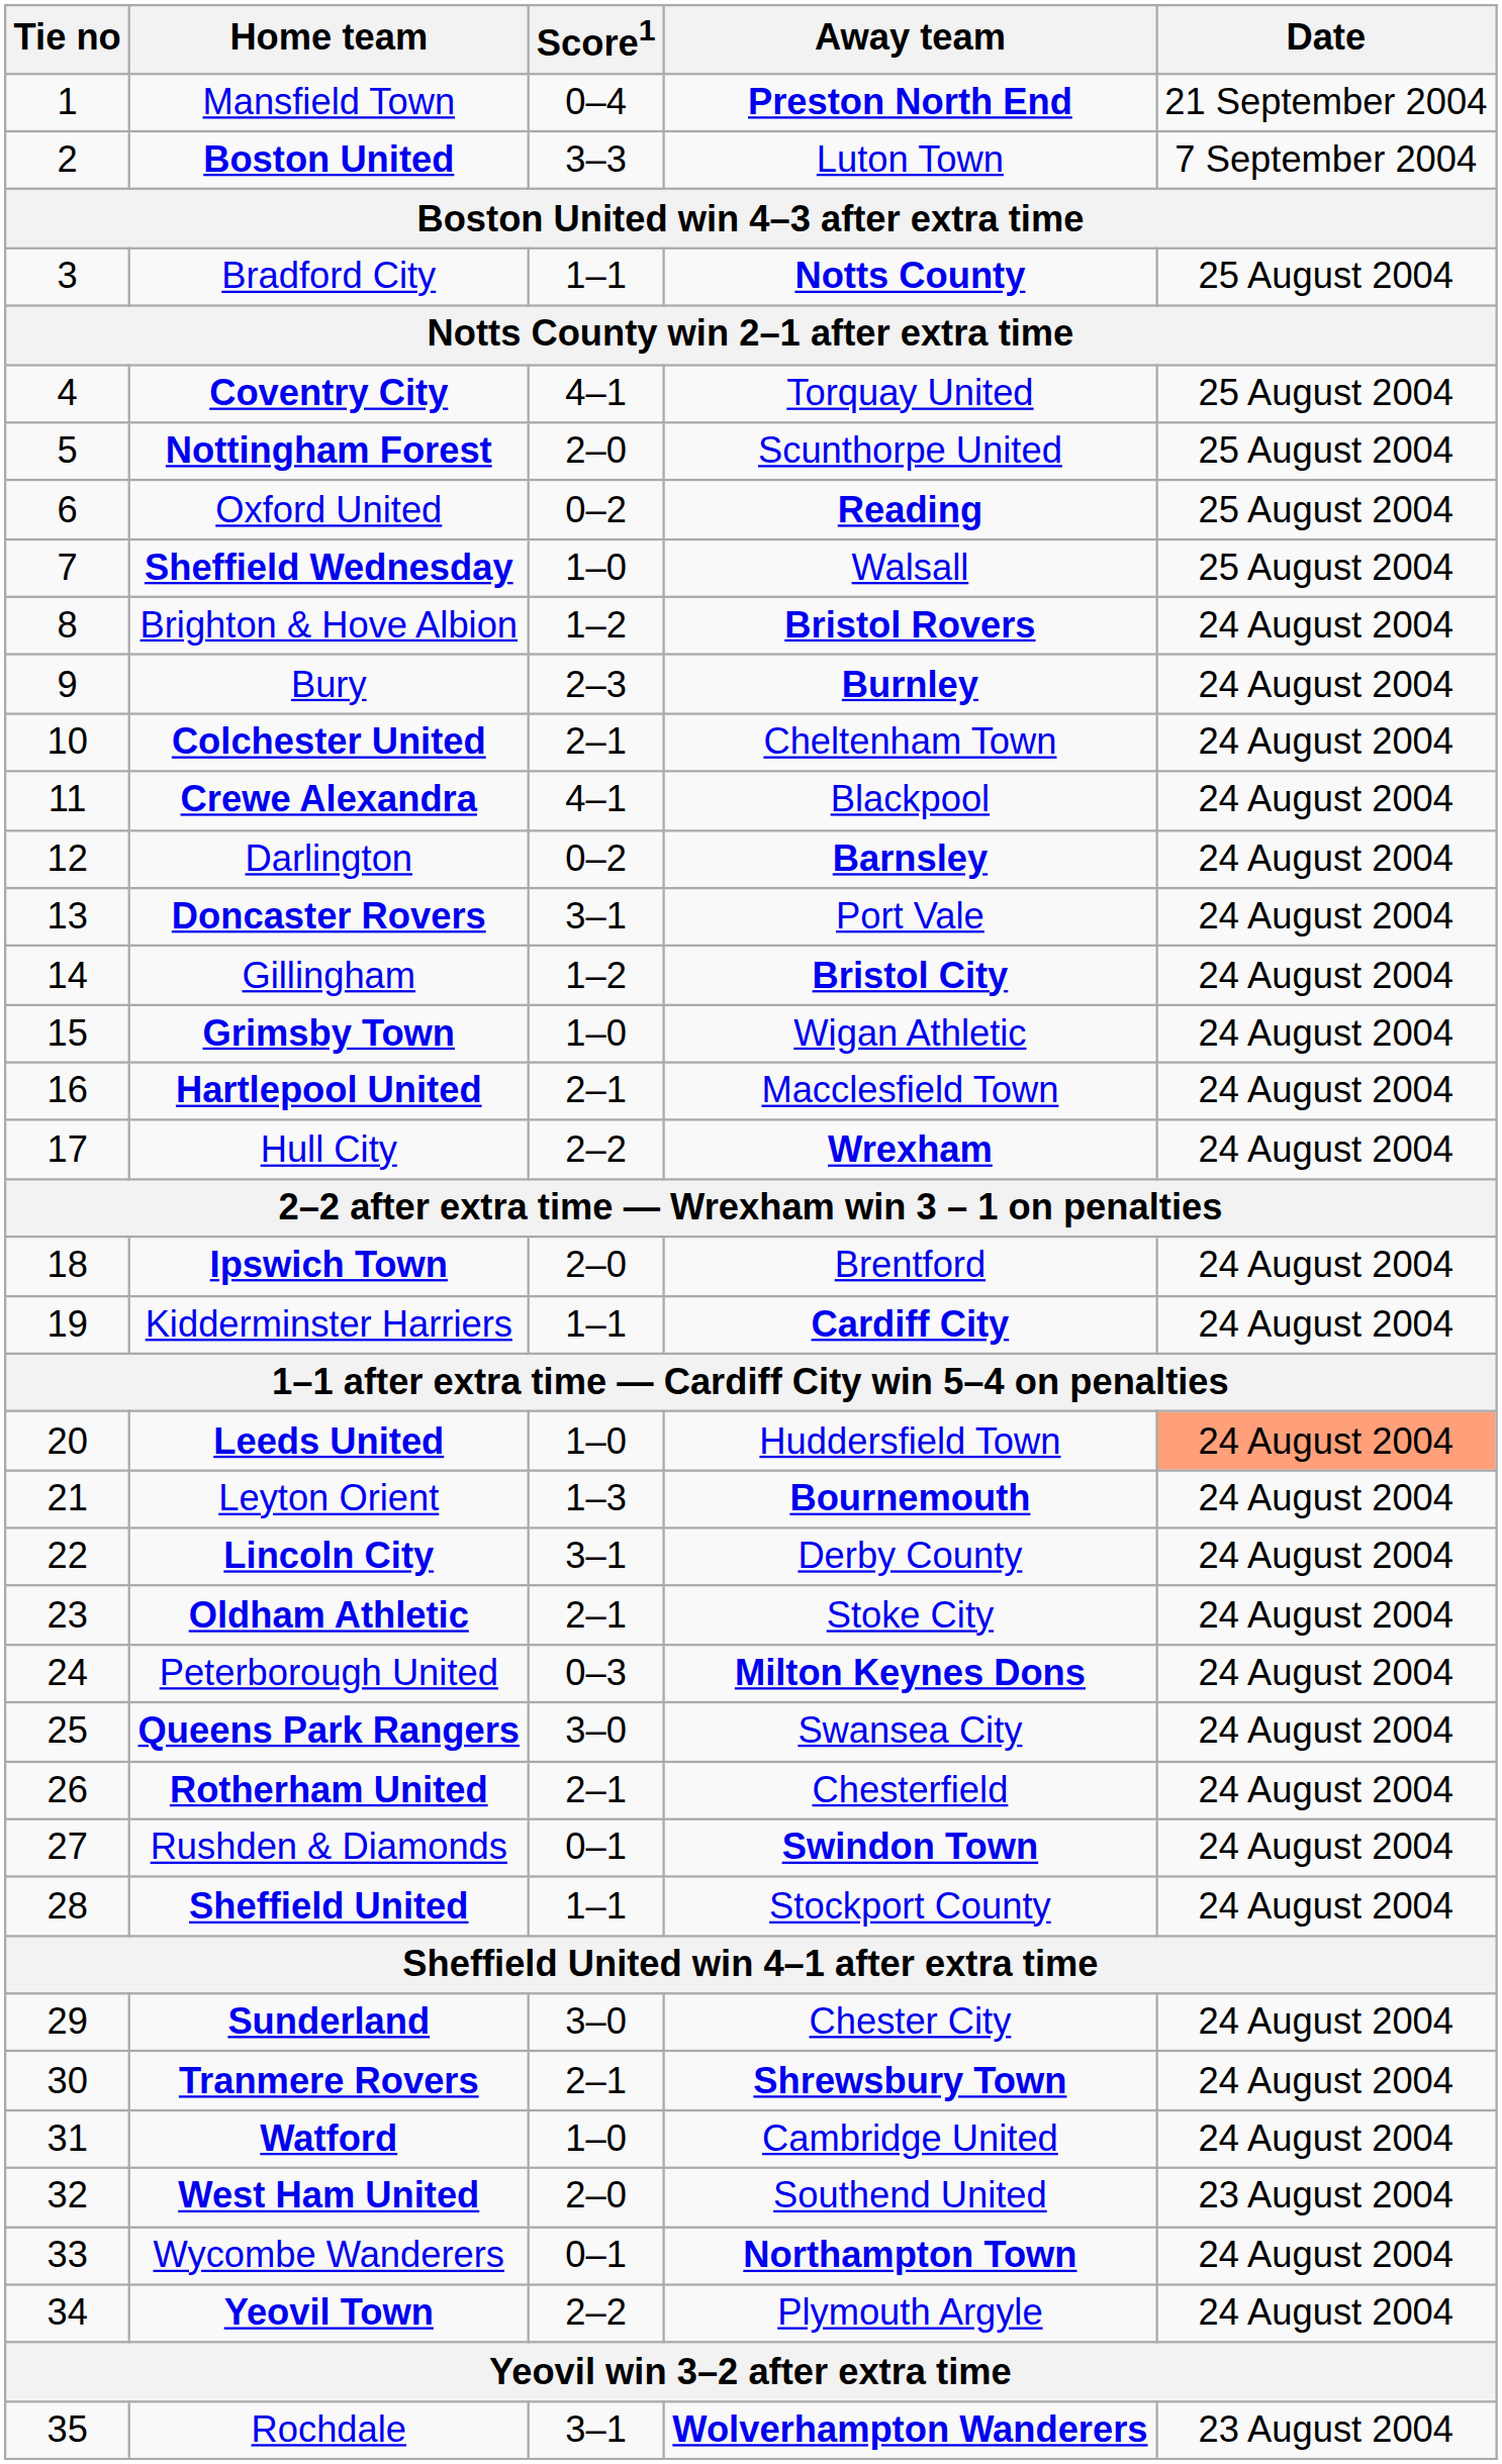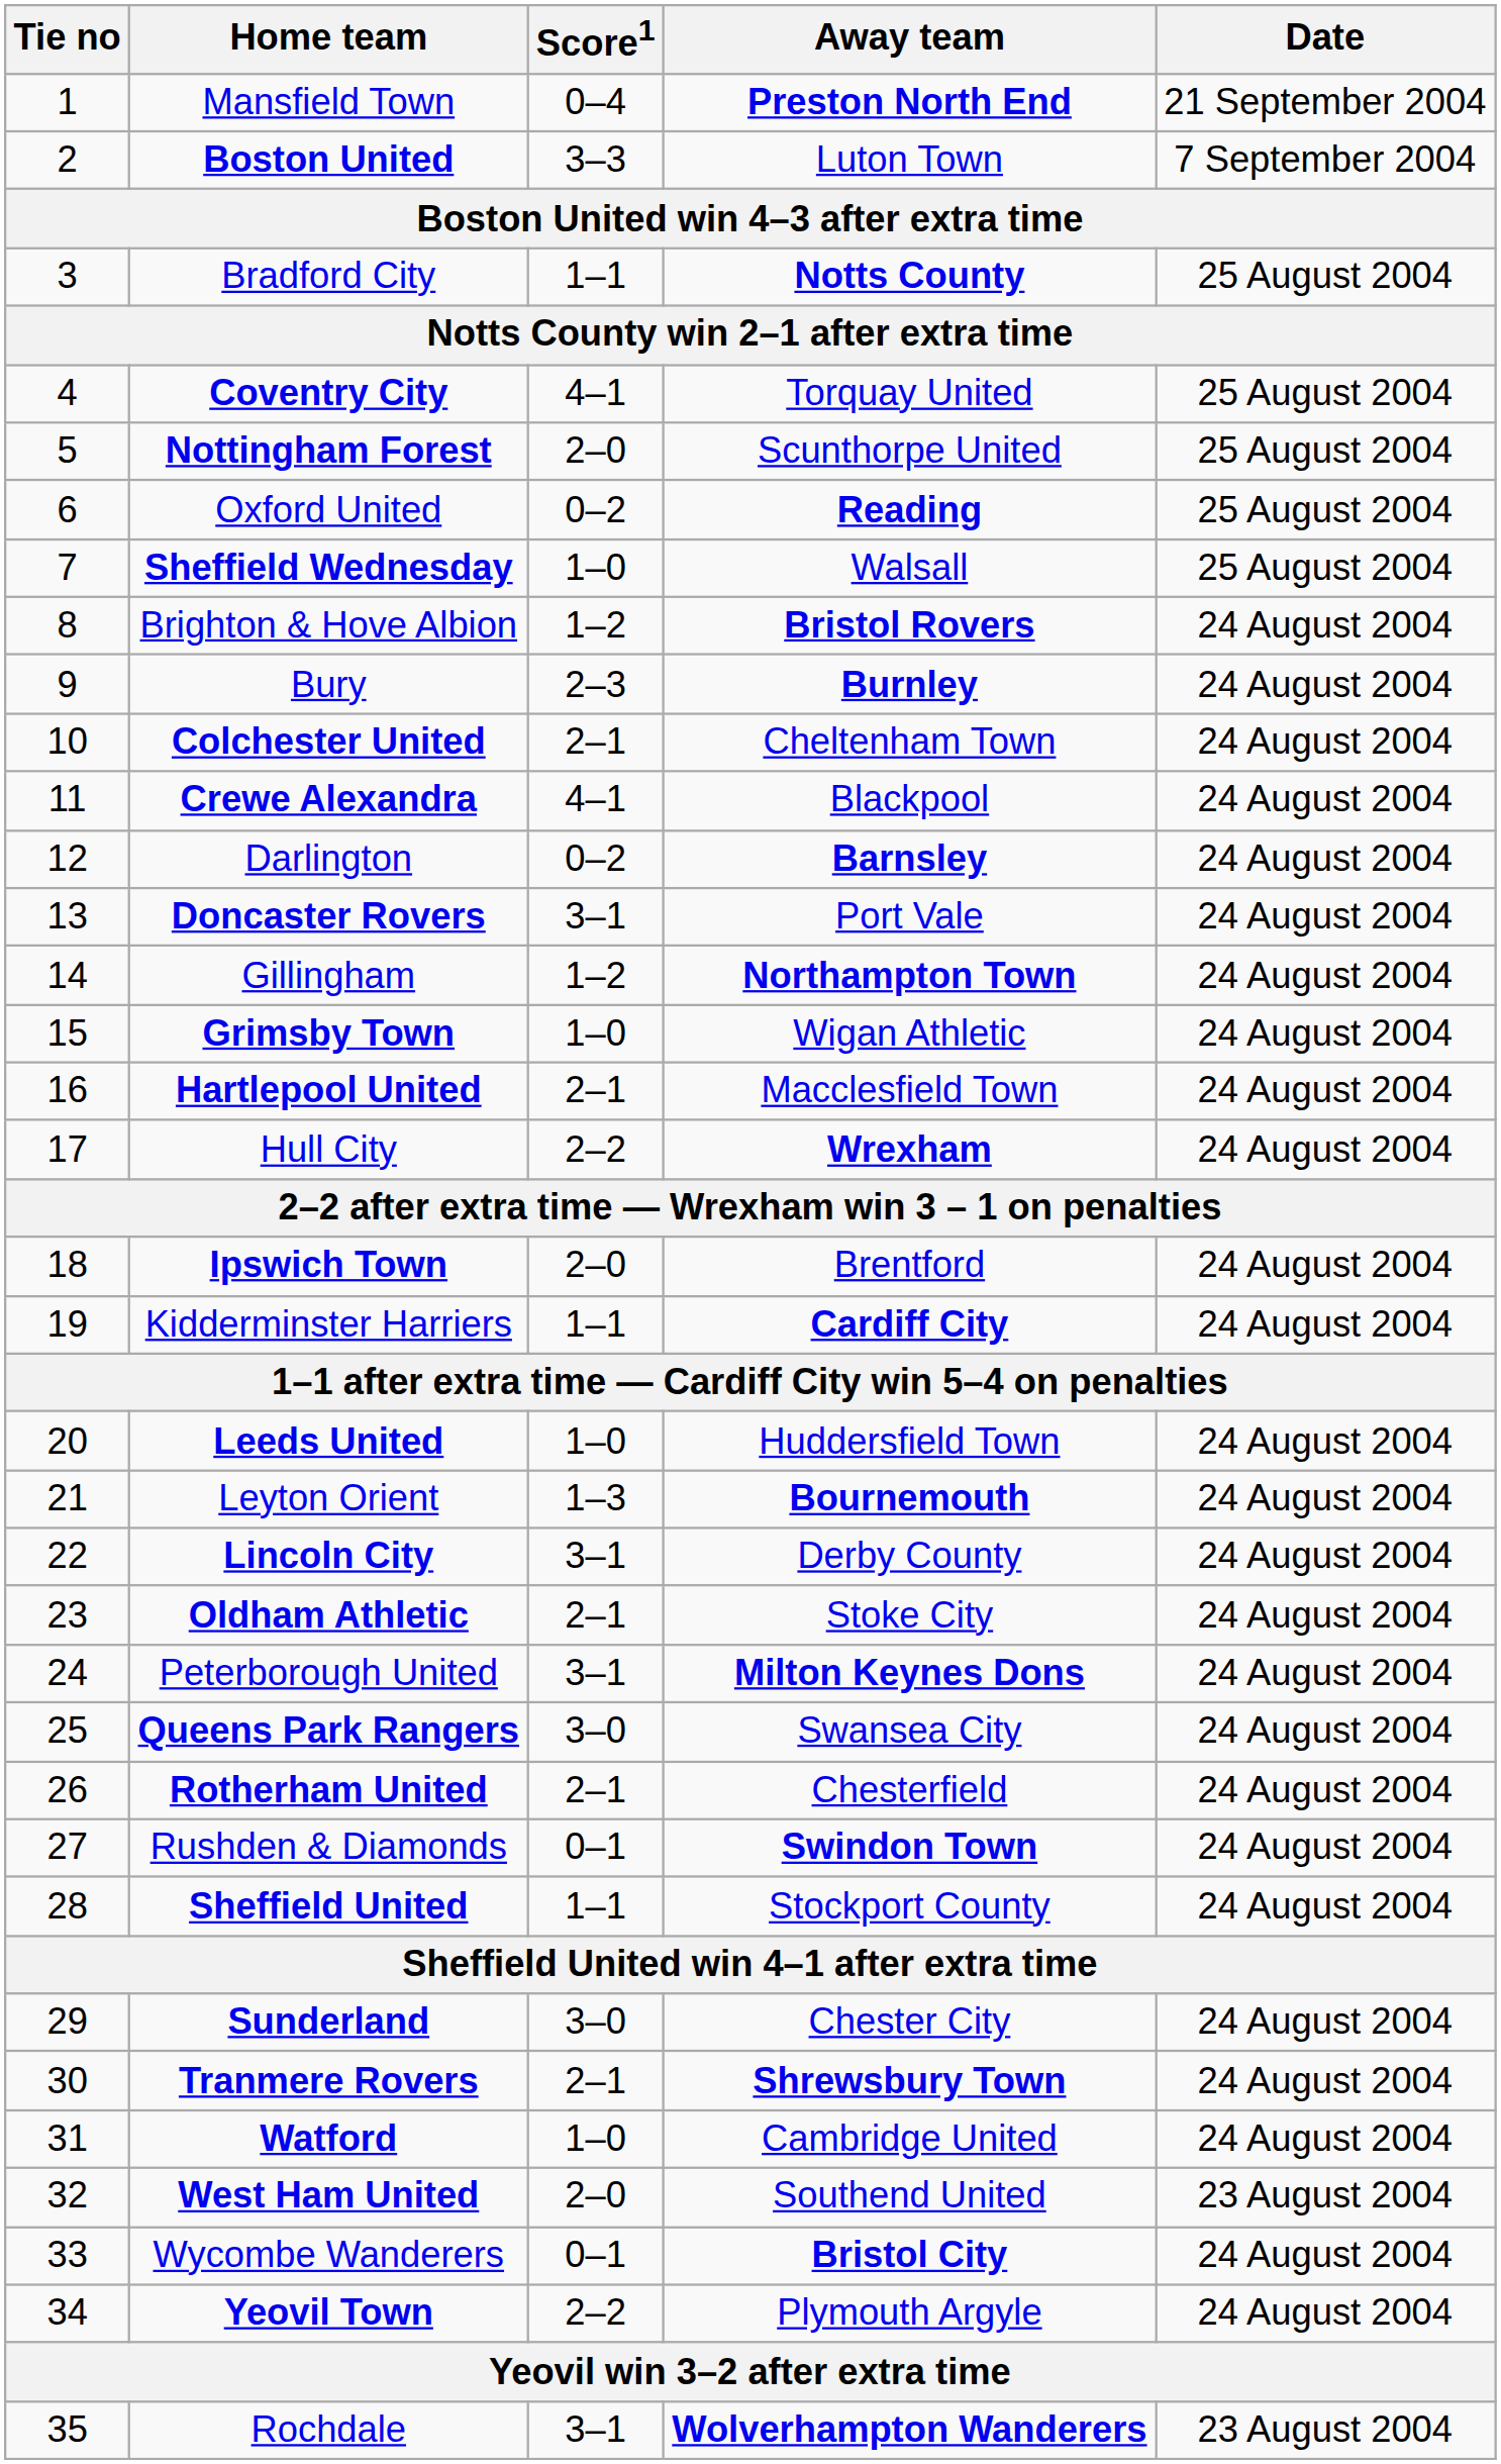Gillingham | Away team: Bristol City -> Northampton Town
Leeds United | Date: lightsalmon background -> no background
Peterborough United | Score1: 0–3 -> 3–1
Wycombe Wanderers | Away team: Northampton Town -> Bristol City
